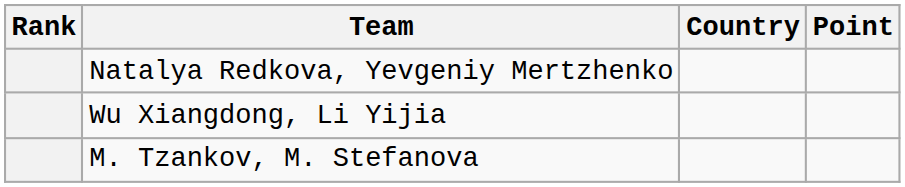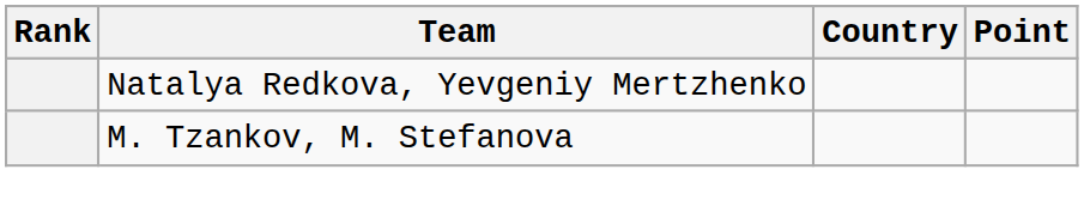- row: Wu Xiangdong, Li Yijia
